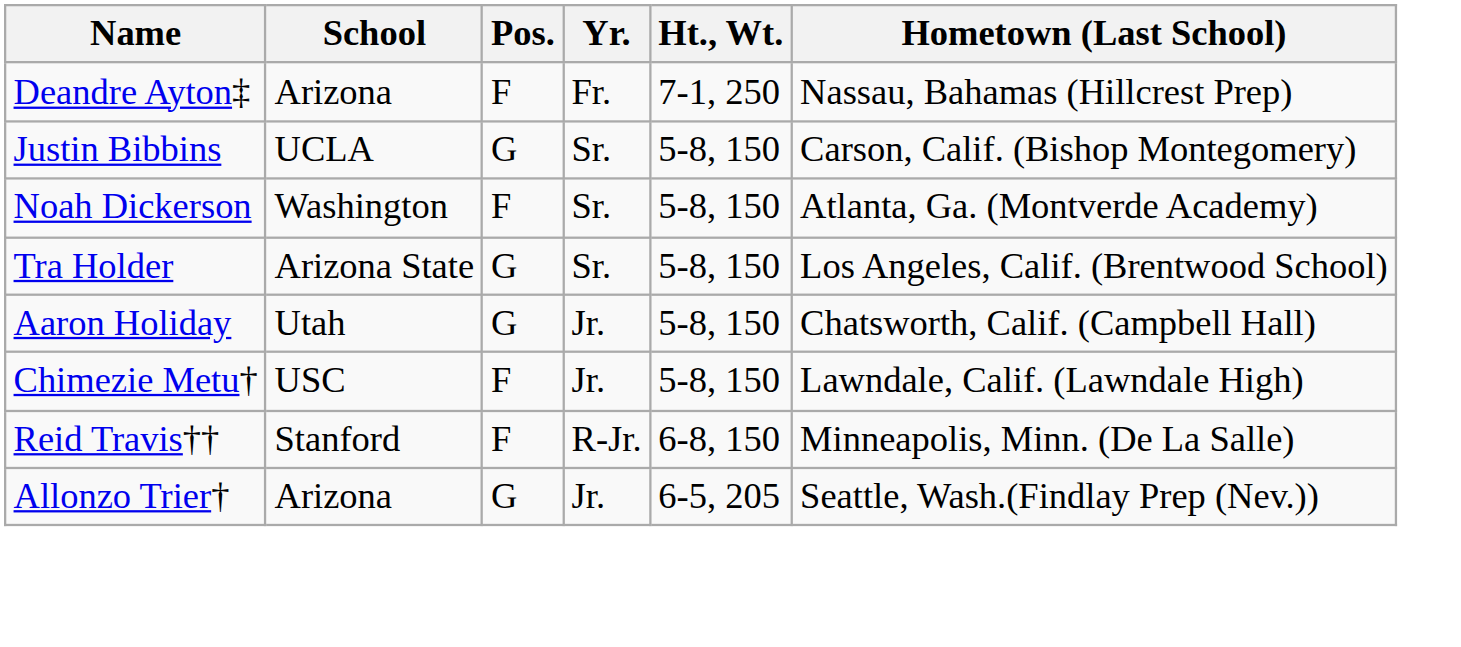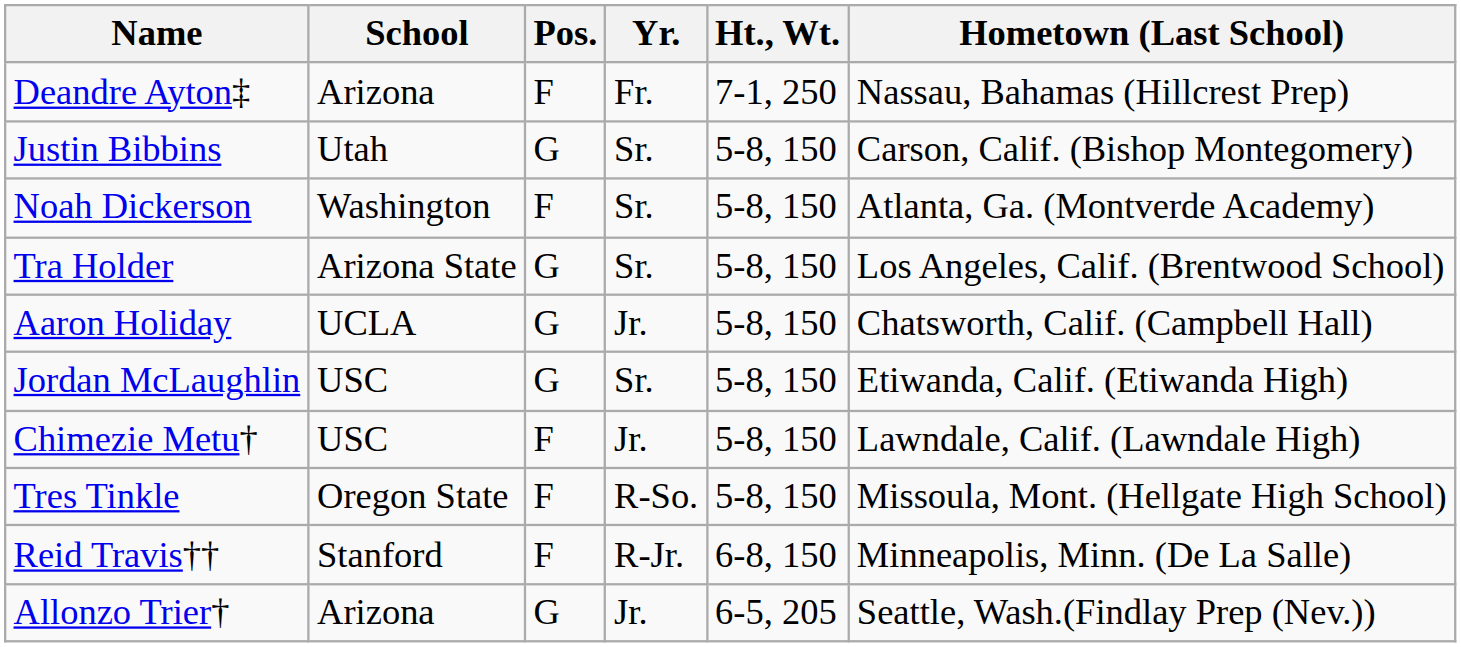Justin Bibbins | School: UCLA -> Utah
Aaron Holiday | School: Utah -> UCLA
+ row: Jordan McLaughlin | USC | G | Sr. | 5-8, 150 | Etiwanda, Calif. (Etiwanda High)
+ row: Tres Tinkle | Oregon State | F | R-So. | 5-8, 150 | Missoula, Mont. (Hellgate High School)
